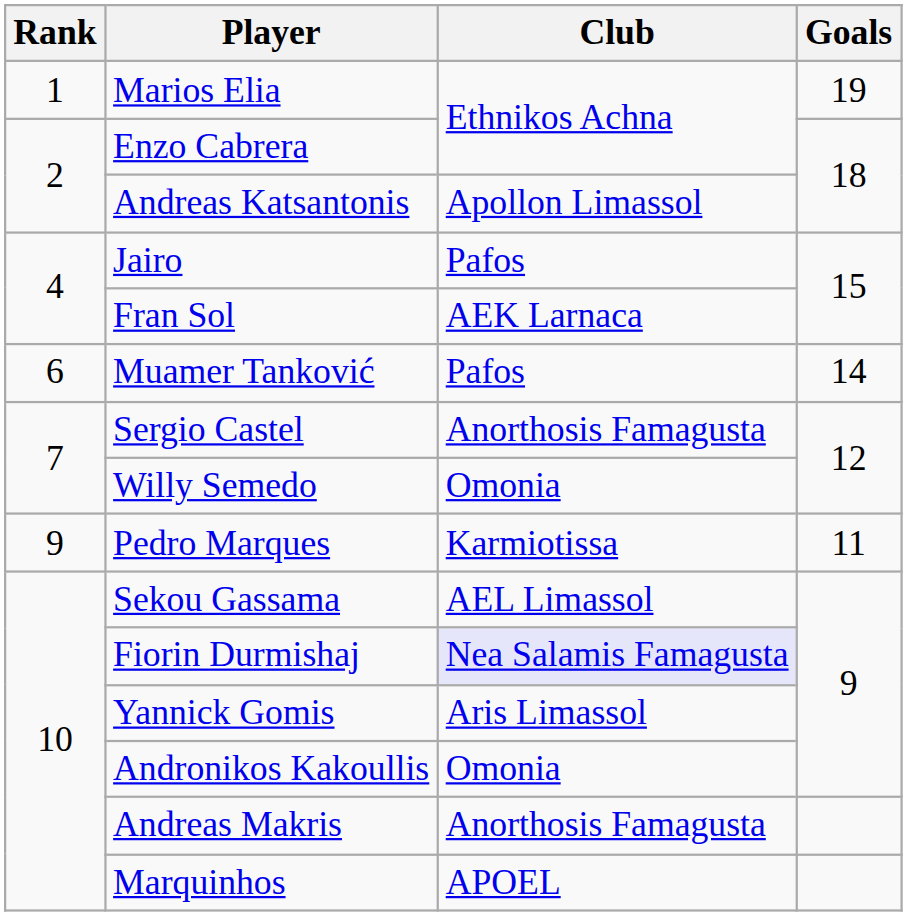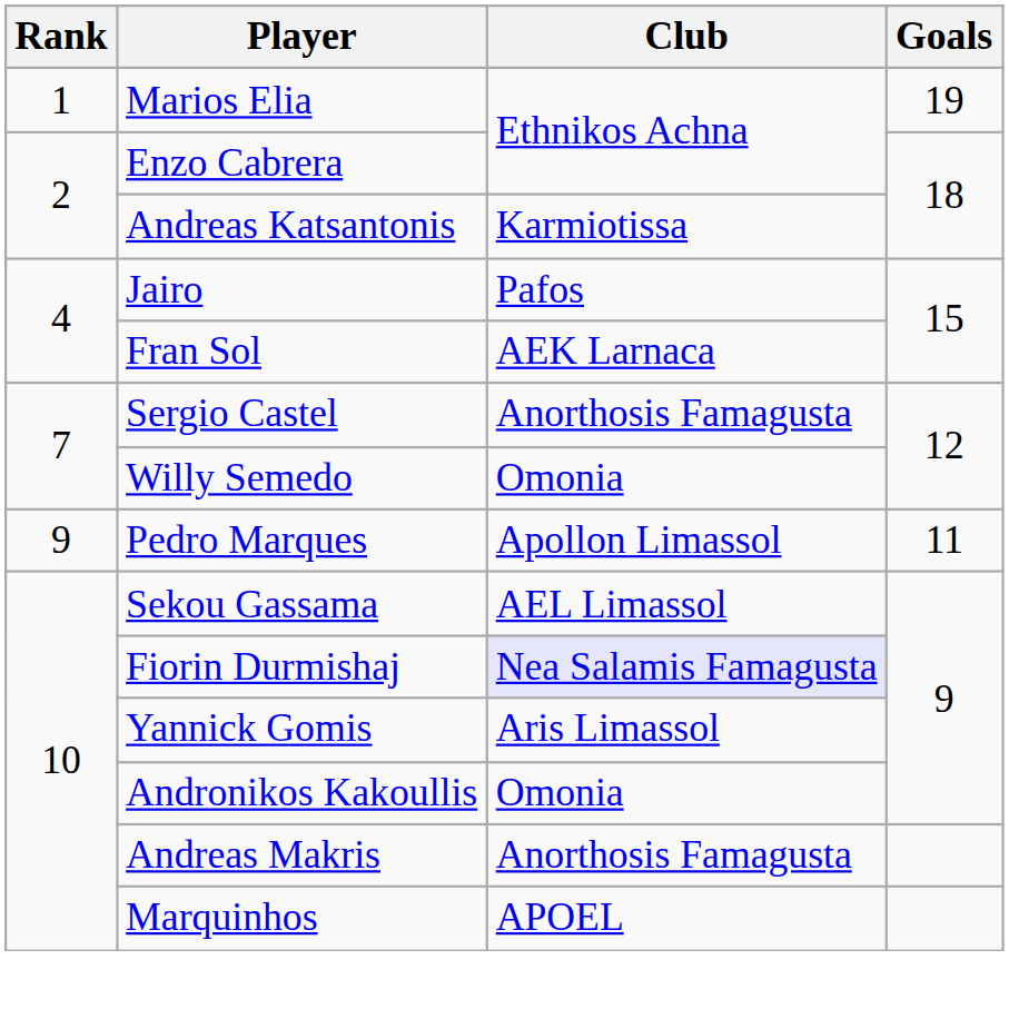Andreas Katsantonis | Club: Apollon Limassol -> Karmiotissa
- row: 6 | Muamer Tanković | Pafos | 14
Pedro Marques | Club: Karmiotissa -> Apollon Limassol
